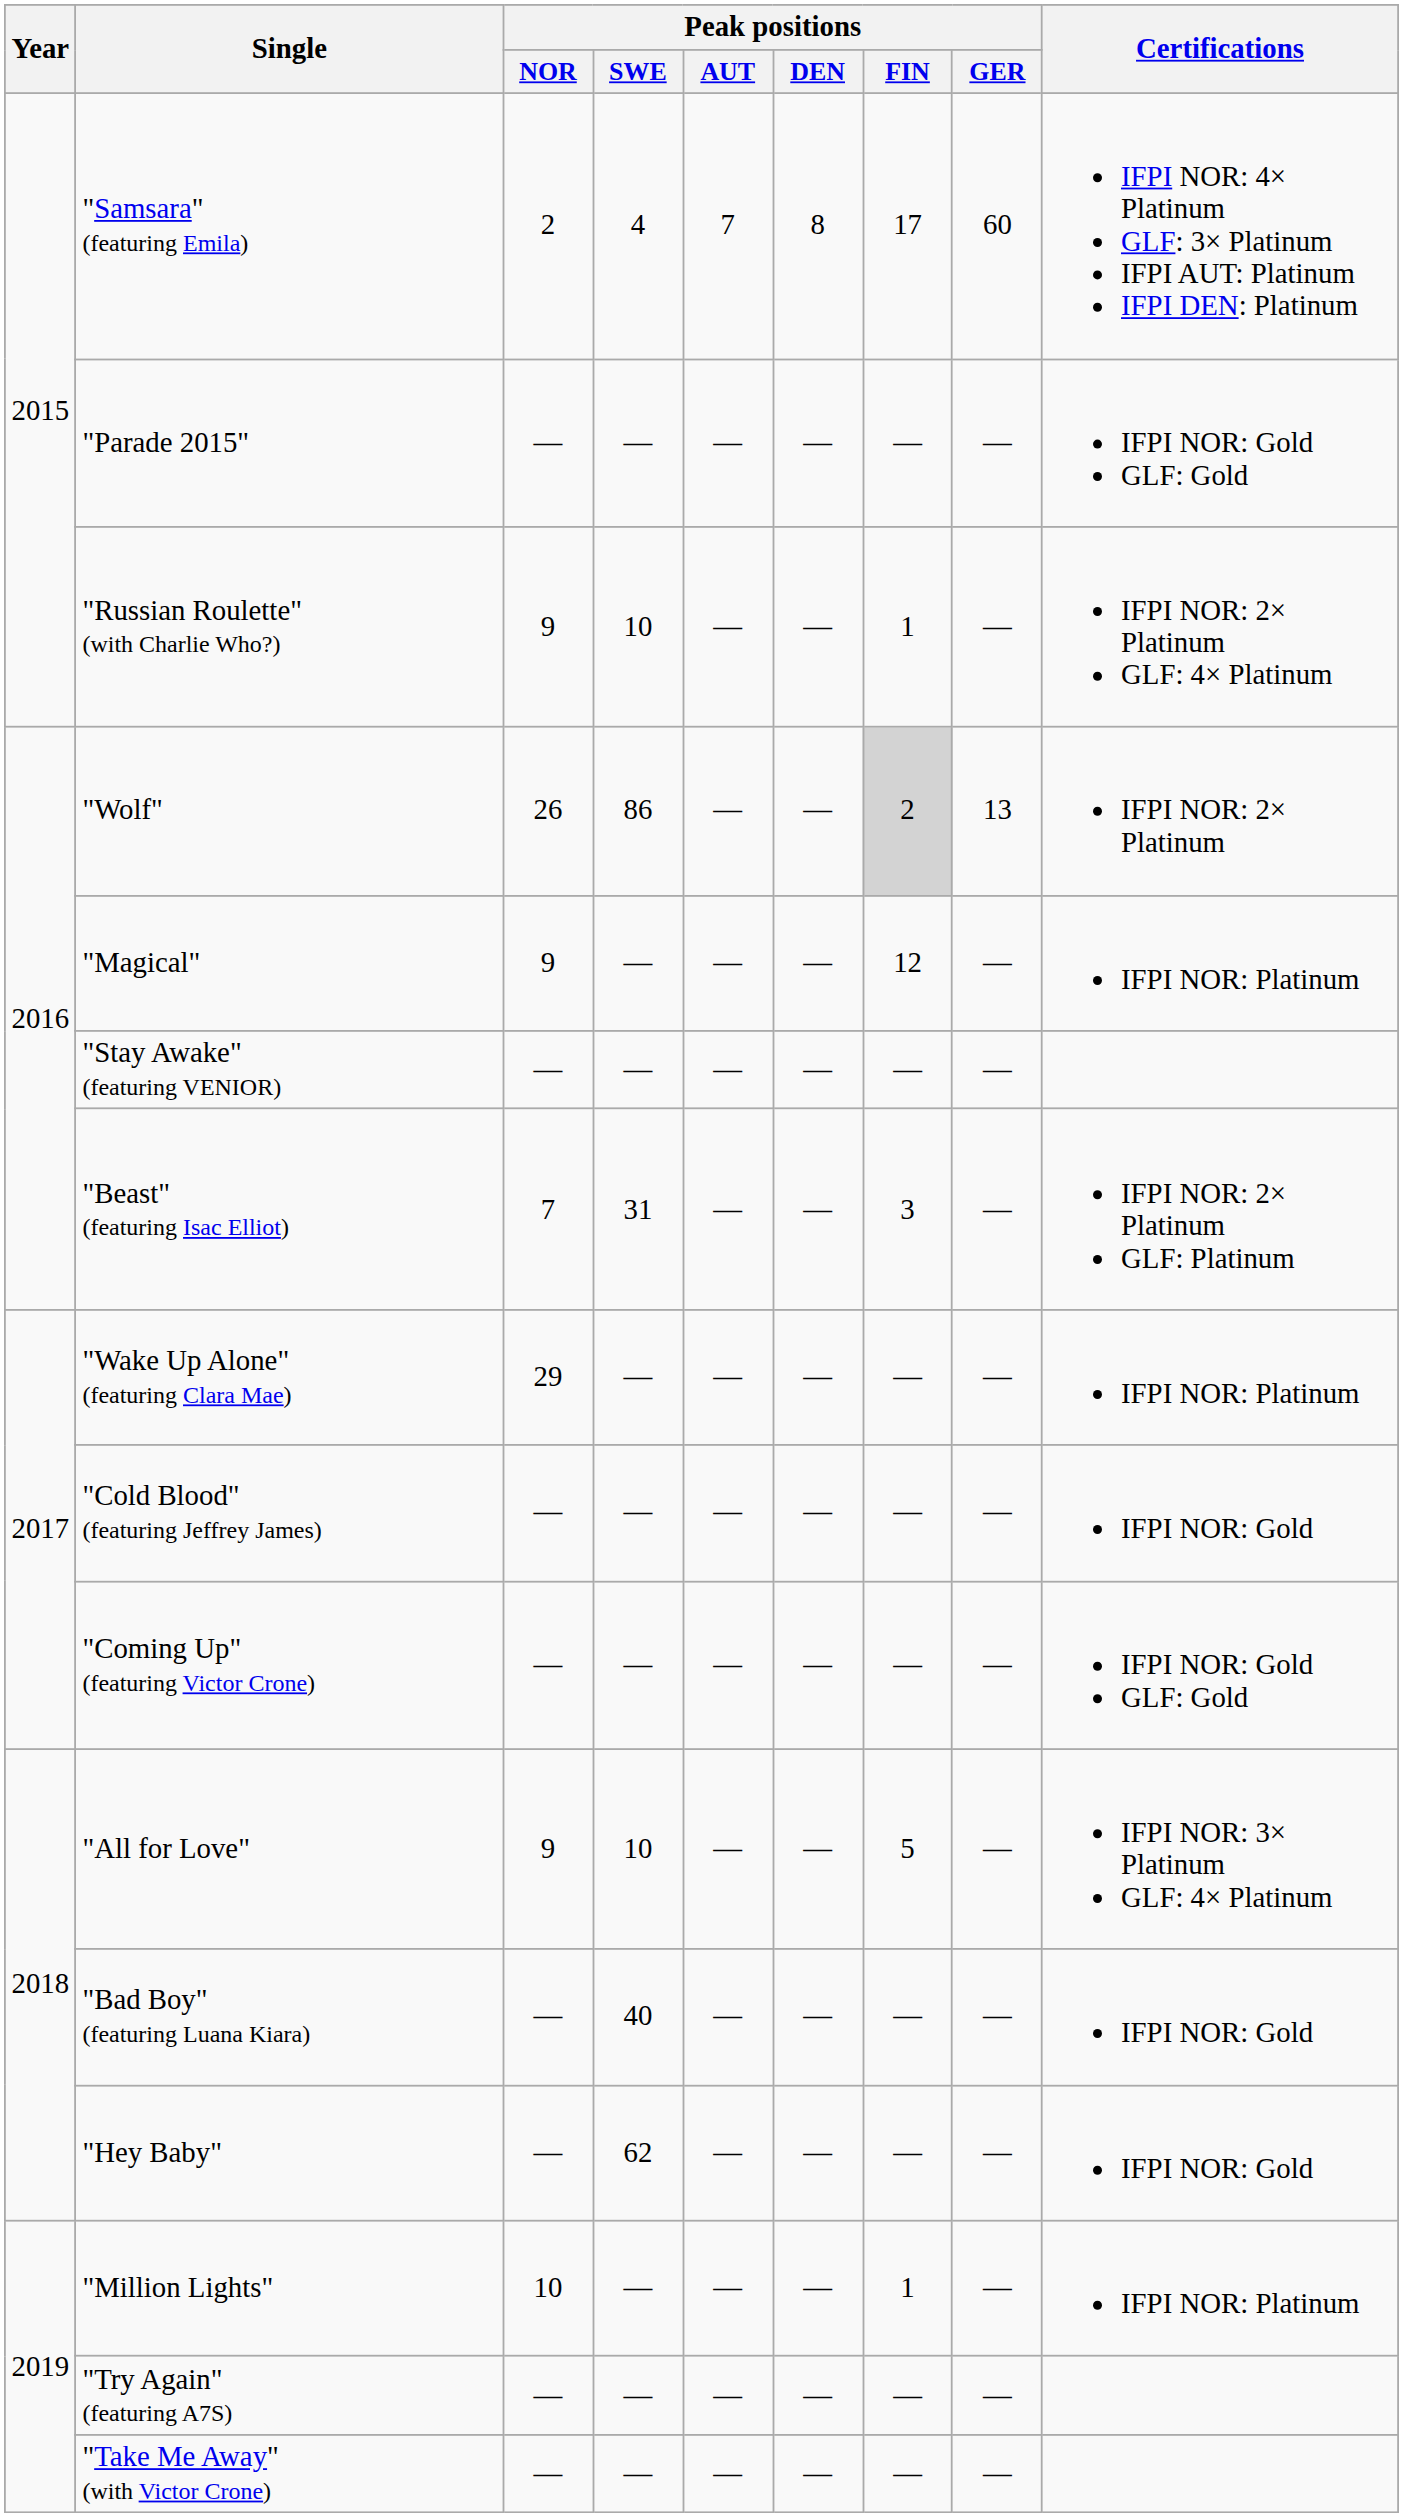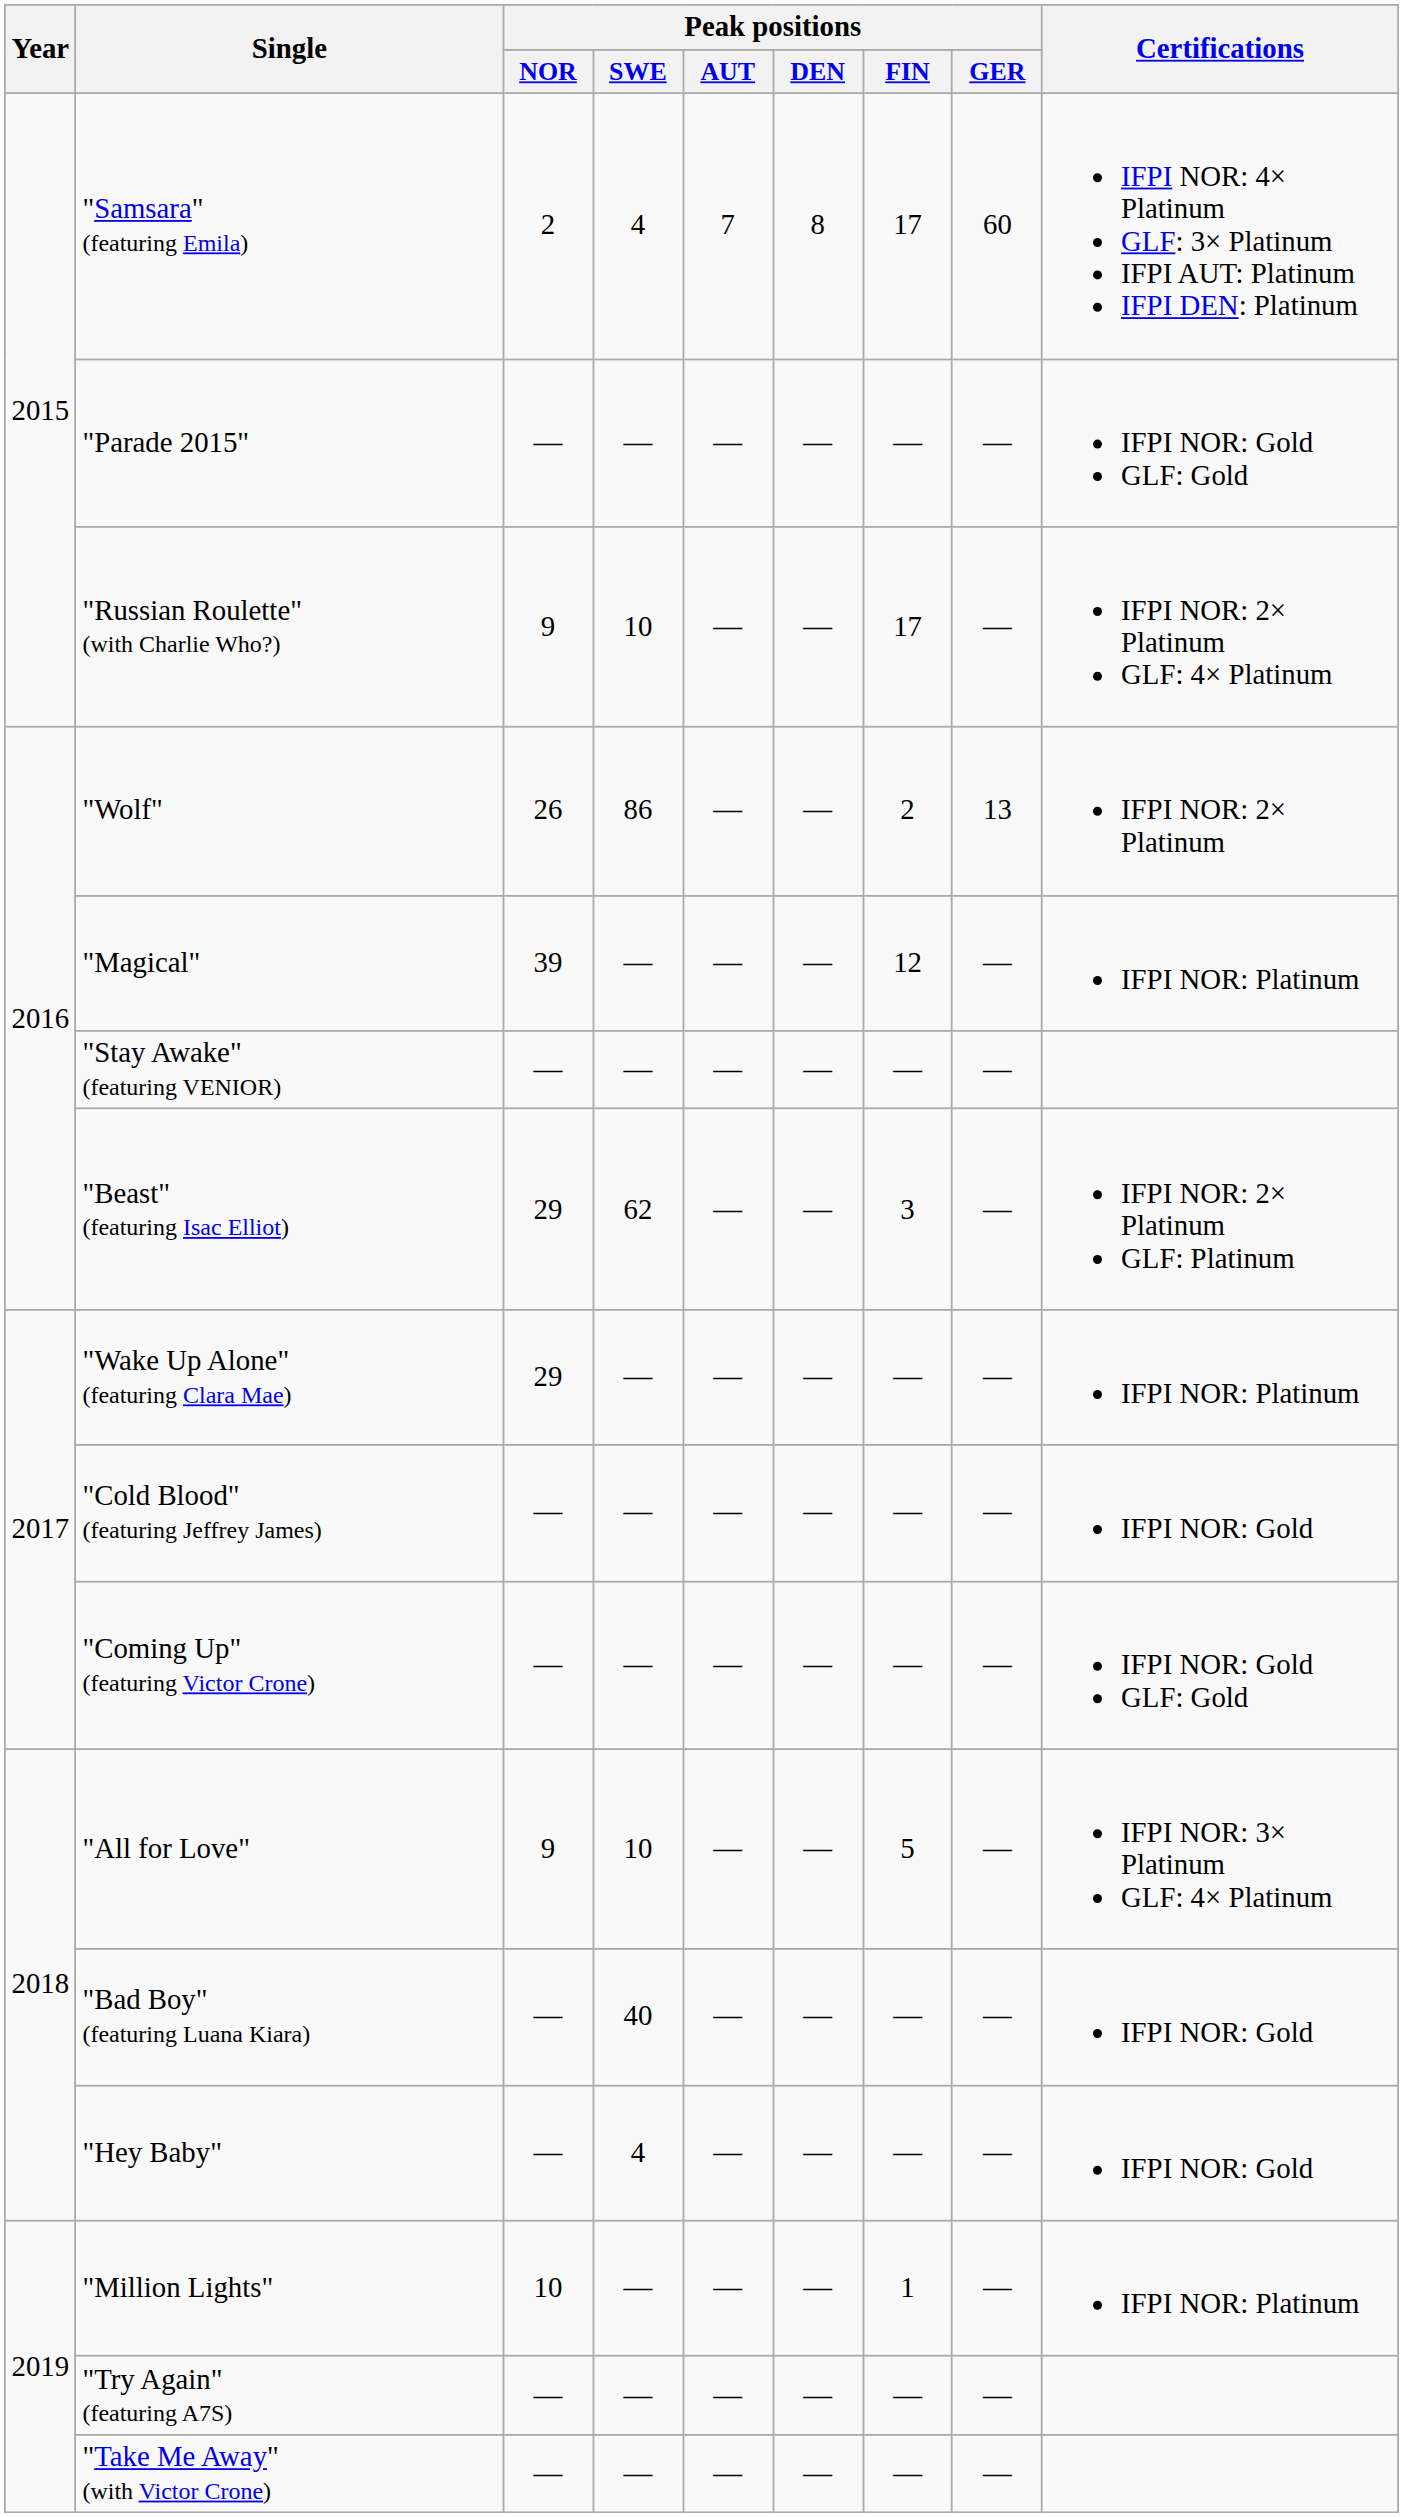"Russian Roulette" (with Charlie Who?) | Peak positions / FIN: 1 -> 17
"Wolf" | Peak positions / FIN: lightgrey background -> no background
"Magical" | Peak positions / NOR: 9 -> 39
"Beast" (featuring Isac Elliot) | Peak positions / NOR: 7 -> 29
"Beast" (featuring Isac Elliot) | Peak positions / SWE: 31 -> 62
"Hey Baby" | Peak positions / SWE: 62 -> 4
